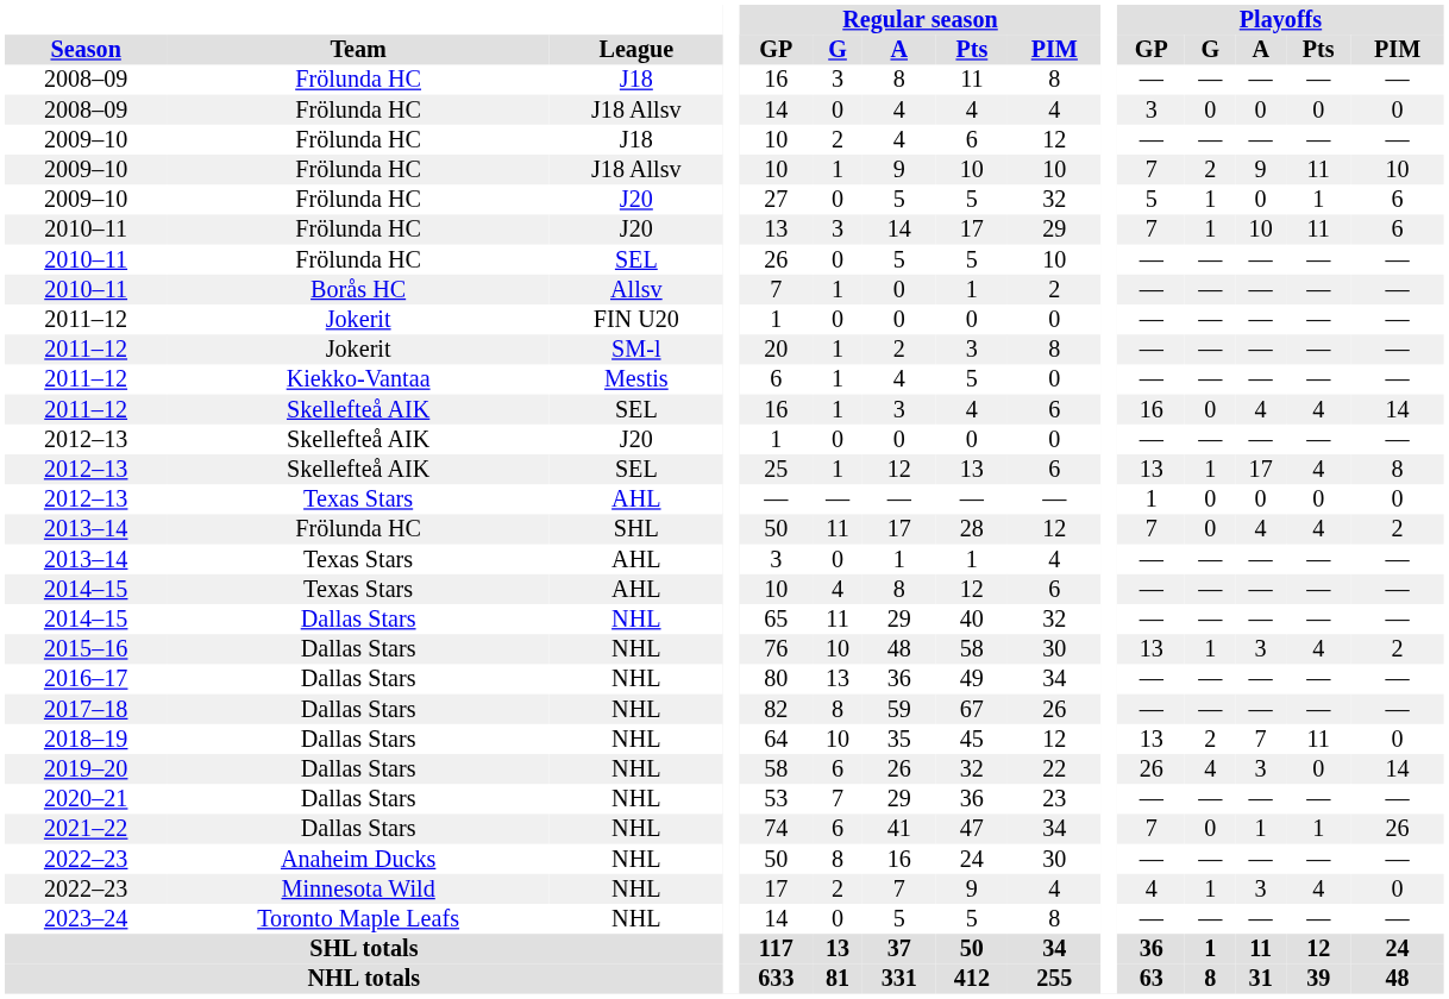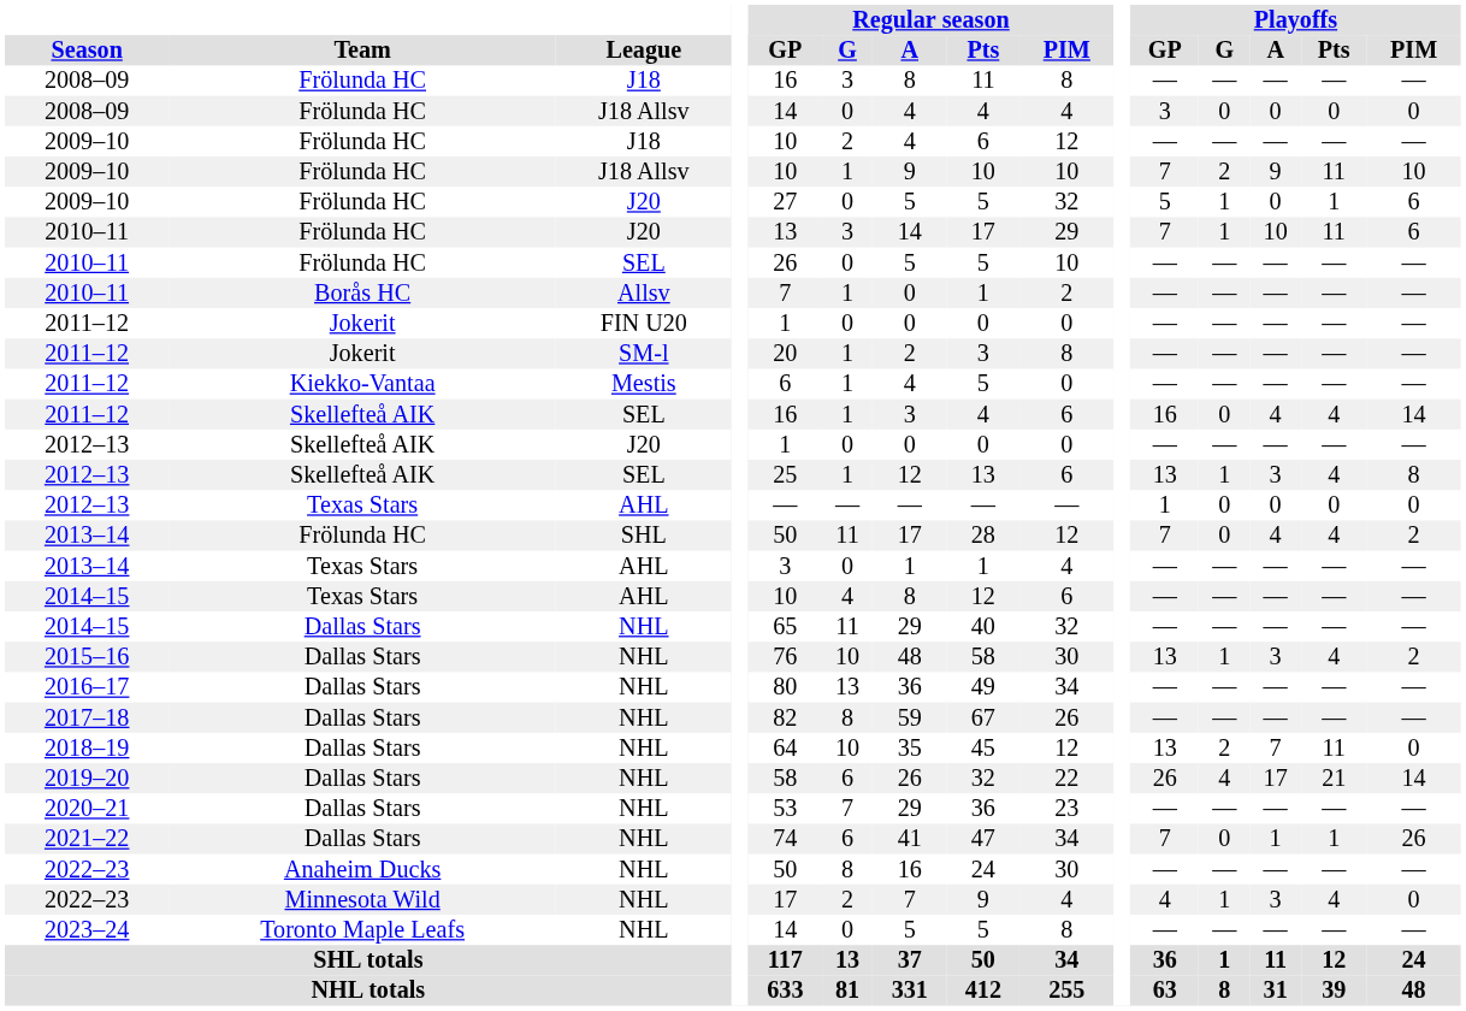2012–13 / SEL | Playoffs / A: 17 -> 3
2019–20 | Playoffs / A: 3 -> 17
2019–20 | Playoffs / Pts: 0 -> 21
